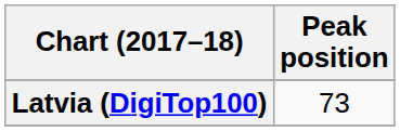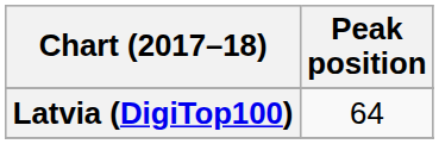Latvia (DigiTop100) | Peak position: 73 -> 64
